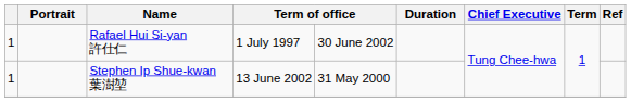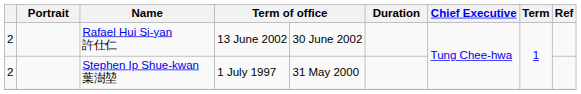Rafael Hui Si-yan 許仕仁 | column 1: 1 -> 2
Rafael Hui Si-yan 許仕仁 | column 4: 1 July 1997 -> 13 June 2002
Stephen Ip Shue-kwan 葉澍堃 | column 1: 1 -> 2
Stephen Ip Shue-kwan 葉澍堃 | column 4: 13 June 2002 -> 1 July 1997
